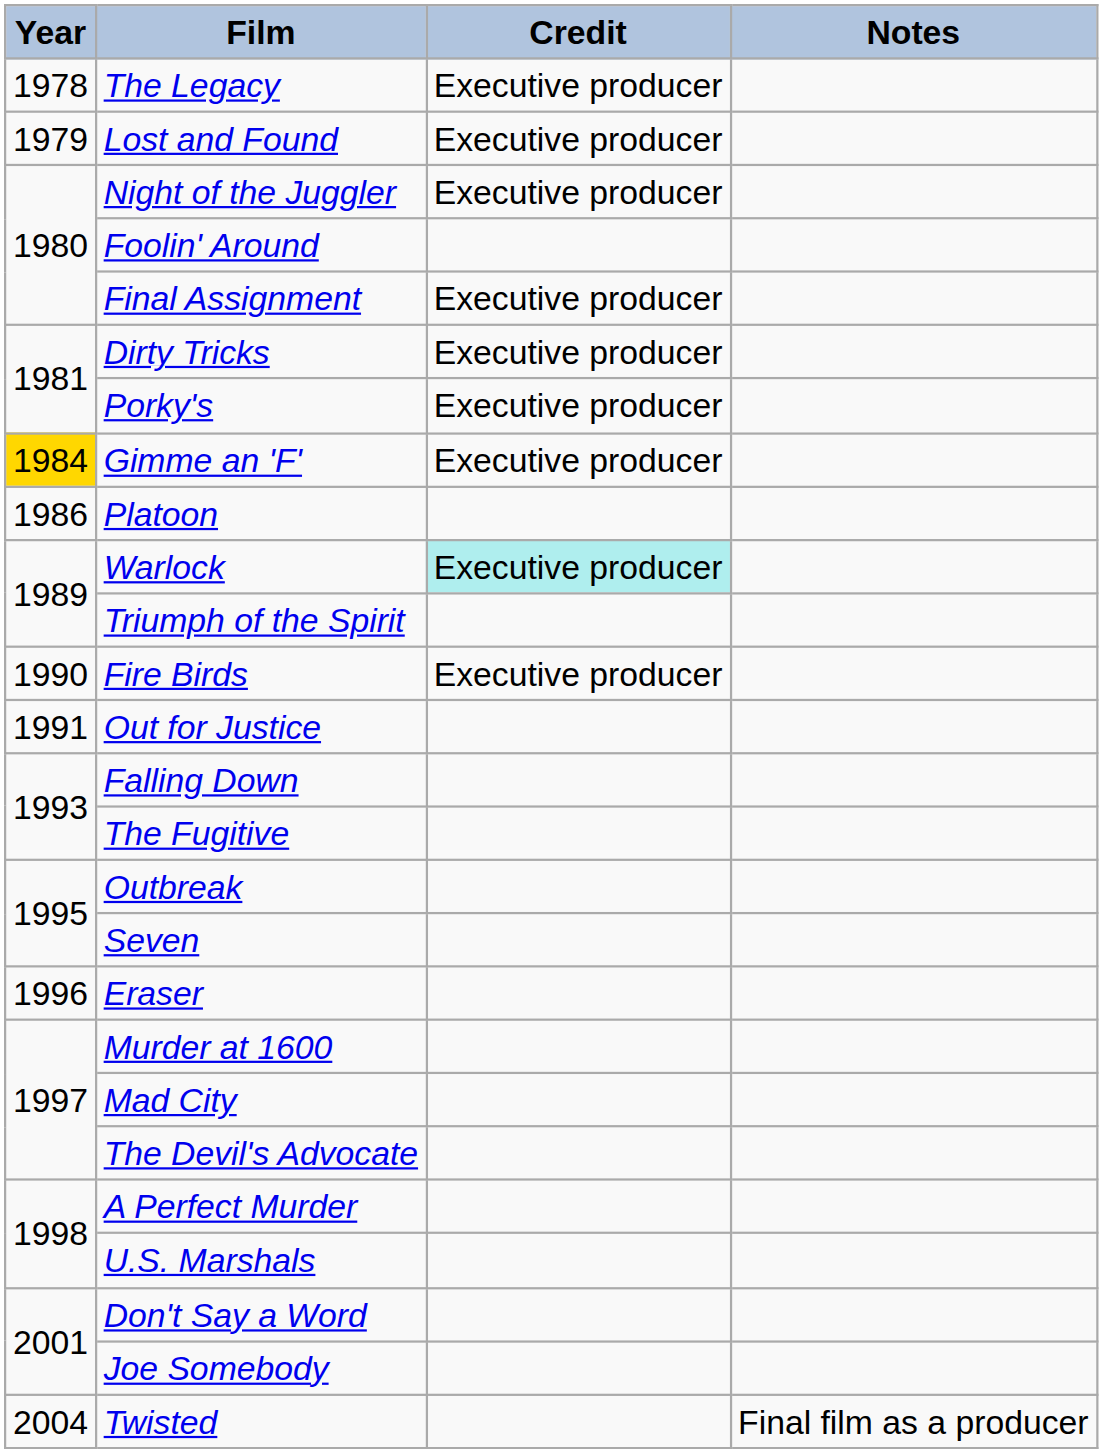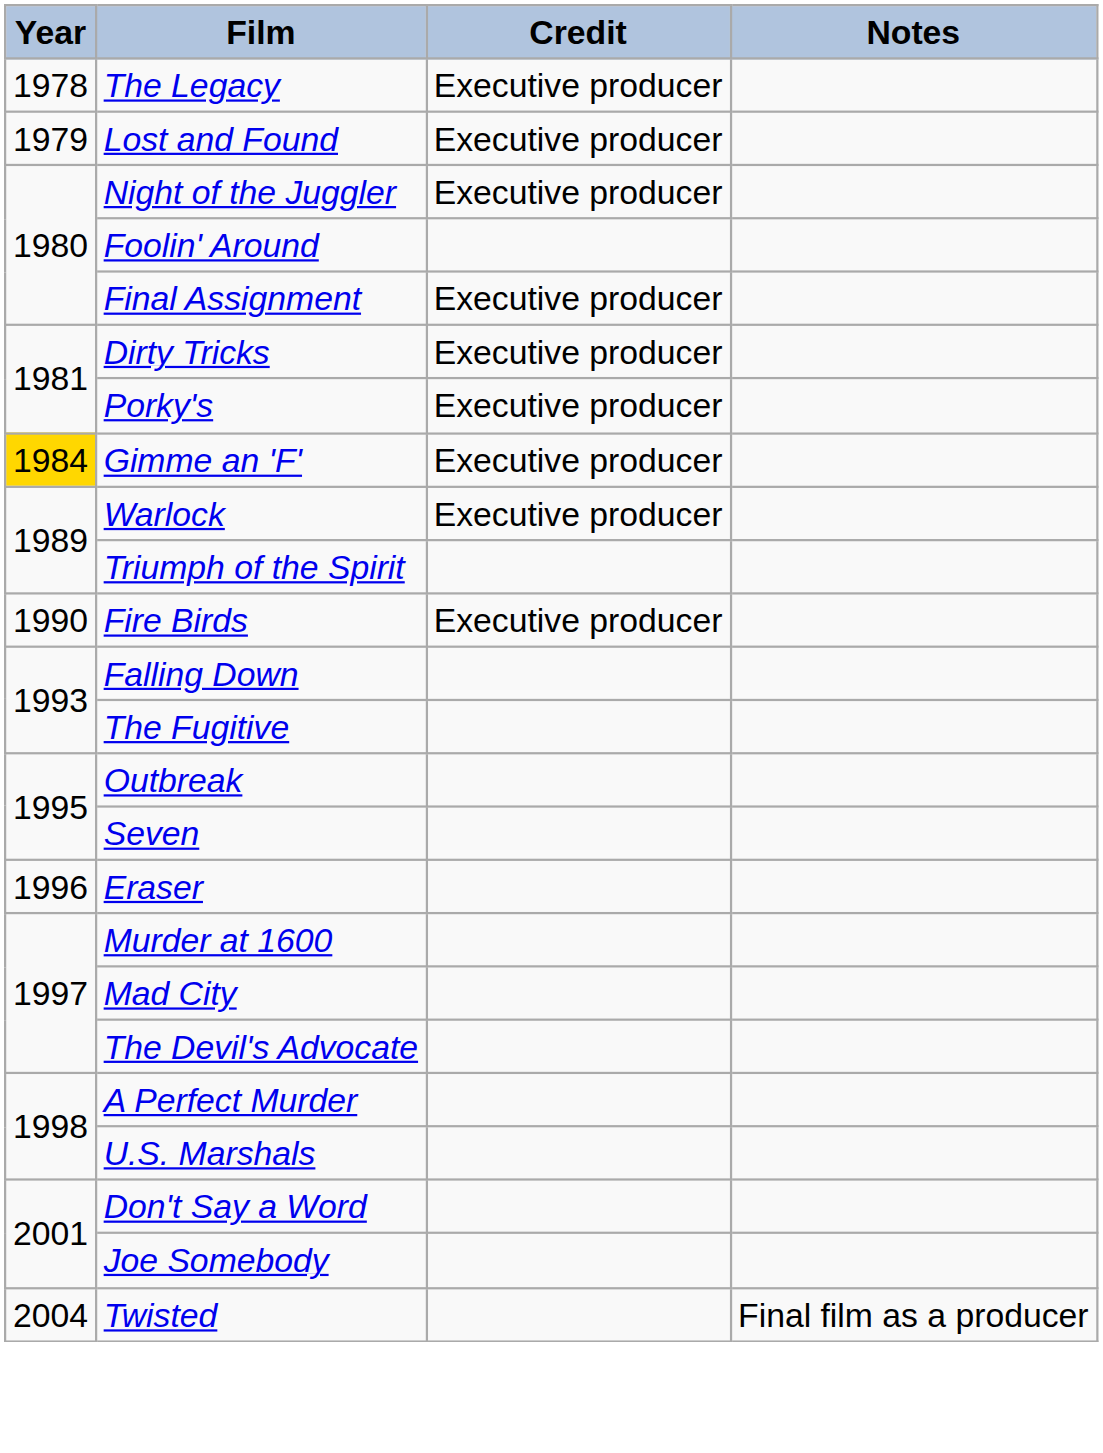- row: 1986 | Platoon
Warlock | Credit: paleturquoise background -> no background
- row: 1991 | Out for Justice
